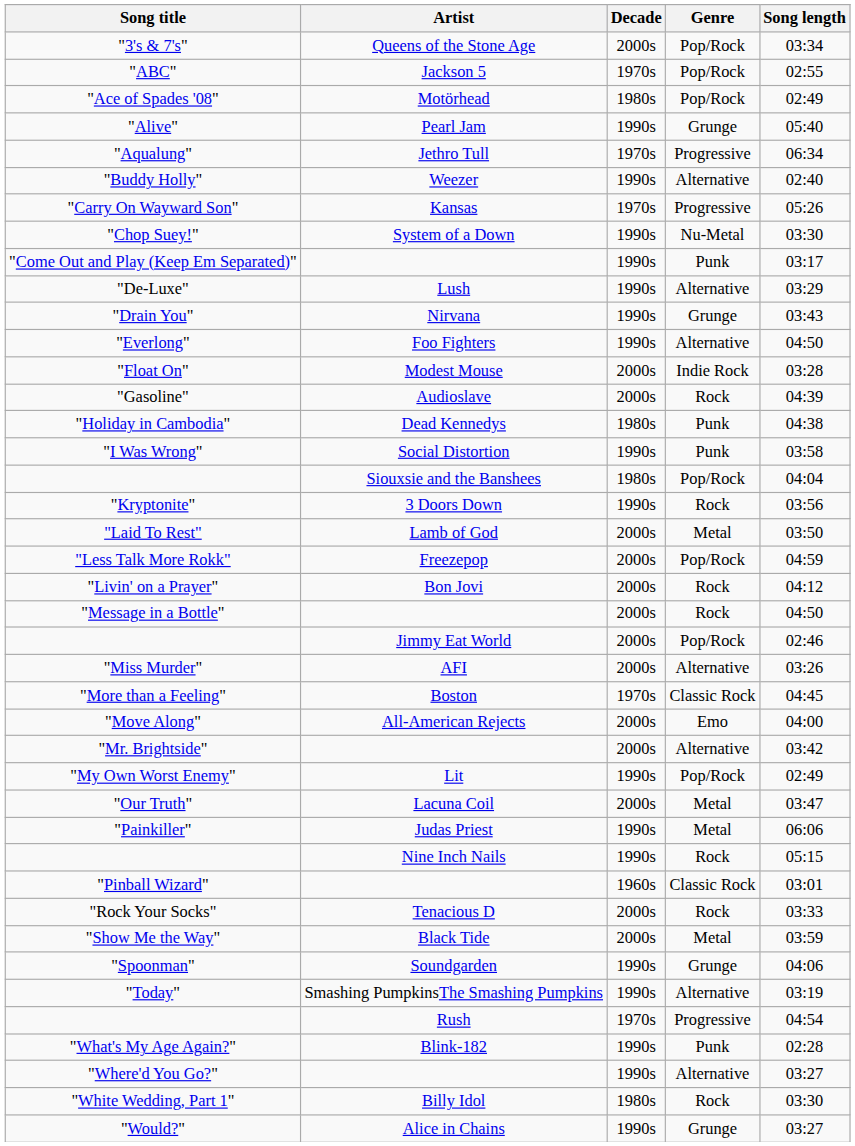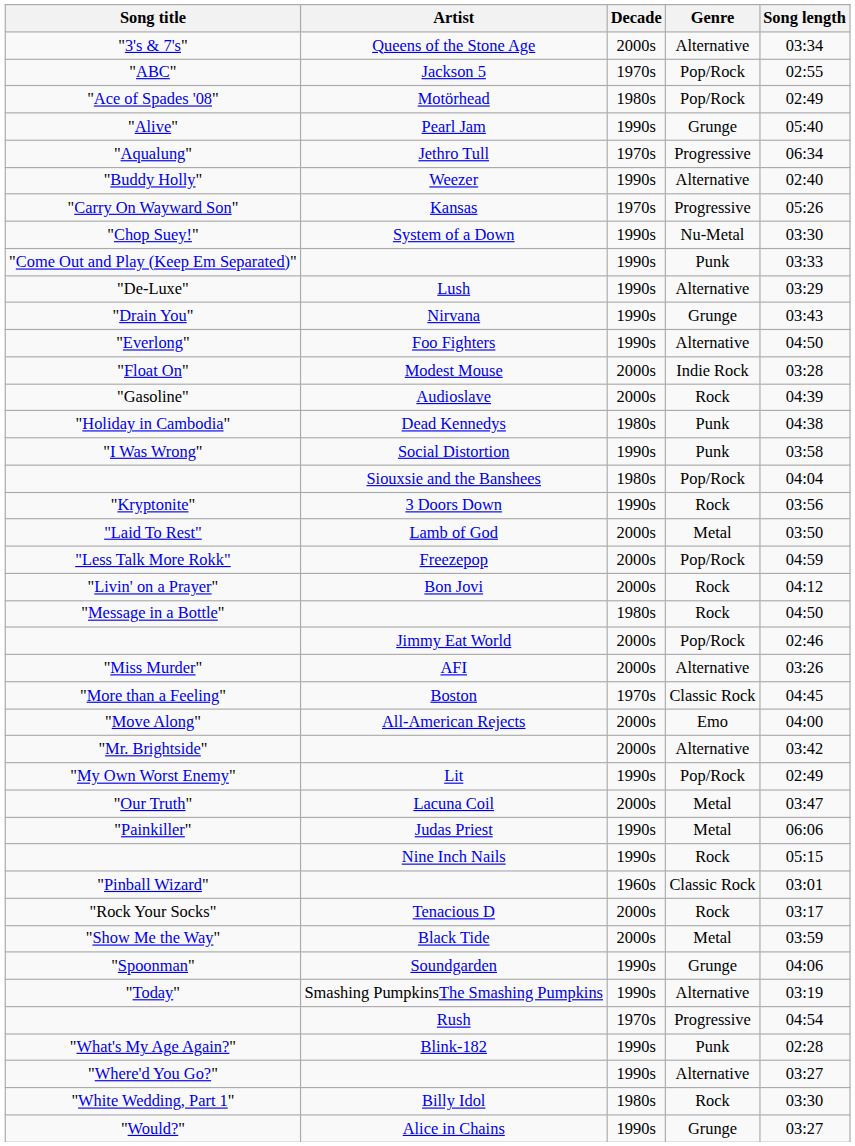"3's & 7's" | Genre: Pop/Rock -> Alternative
"Come Out and Play (Keep Em Separated)" | Song length: 03:17 -> 03:33
"Message in a Bottle" | Decade: 2000s -> 1980s
"Rock Your Socks" | Song length: 03:33 -> 03:17
